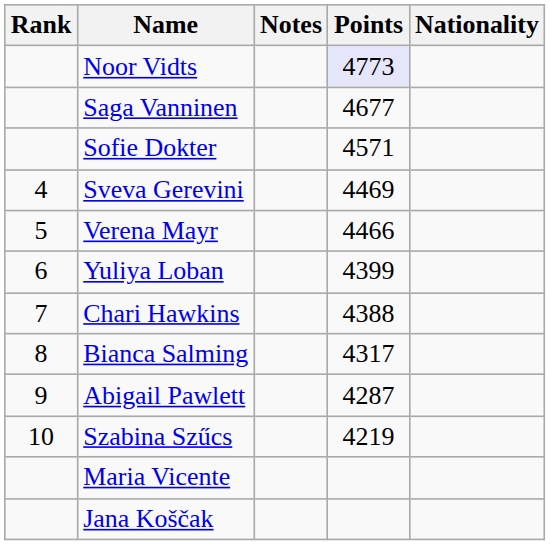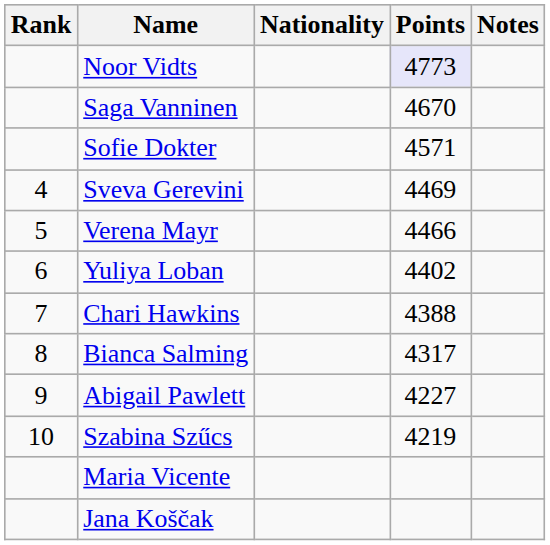columns swapped: Nationality <-> Notes
Saga Vanninen | Points: 4677 -> 4670
Yuliya Loban | Points: 4399 -> 4402
Abigail Pawlett | Points: 4287 -> 4227
